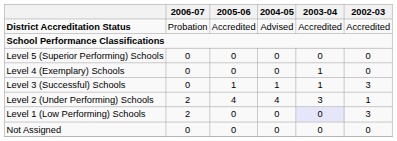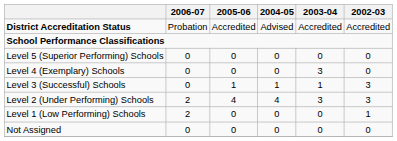Level 4 (Exemplary) Schools | 2003-04: 1 -> 3
Level 2 (Under Performing) Schools | 2002-03: 1 -> 3
Level 1 (Low Performing) Schools | 2003-04: lavender background -> no background
Level 1 (Low Performing) Schools | 2002-03: 3 -> 1
